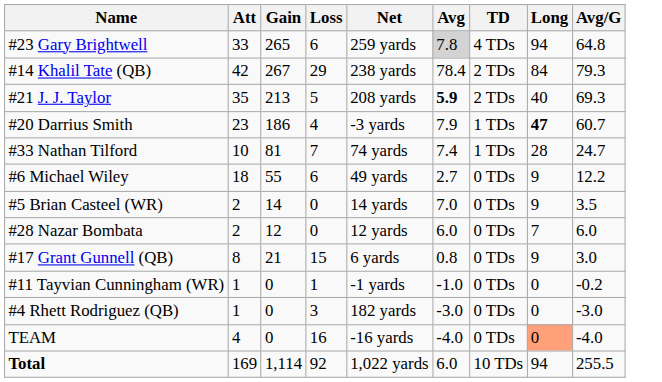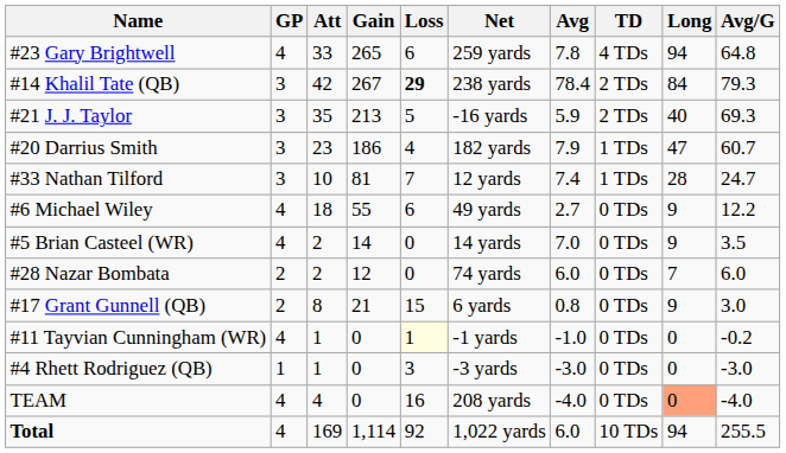+ column: GP | 4 | 3 | 3 | 3 | 3 | 4 | 4 | 2 | 2 | 4 | 1 | 4 | 4
#23 Gary Brightwell | Avg: lightgrey background -> no background
#14 Khalil Tate (QB) | Loss: normal -> bold
#21 J. J. Taylor | Net: 208 yards -> -16 yards
#21 J. J. Taylor | Avg: bold -> normal
#20 Darrius Smith | Net: -3 yards -> 182 yards
#20 Darrius Smith | Long: bold -> normal
#33 Nathan Tilford | Net: 74 yards -> 12 yards
#28 Nazar Bombata | Net: 12 yards -> 74 yards
#11 Tayvian Cunningham (WR) | Loss: no background -> lightyellow background
#4 Rhett Rodriguez (QB) | Net: 182 yards -> -3 yards
TEAM | Net: -16 yards -> 208 yards
